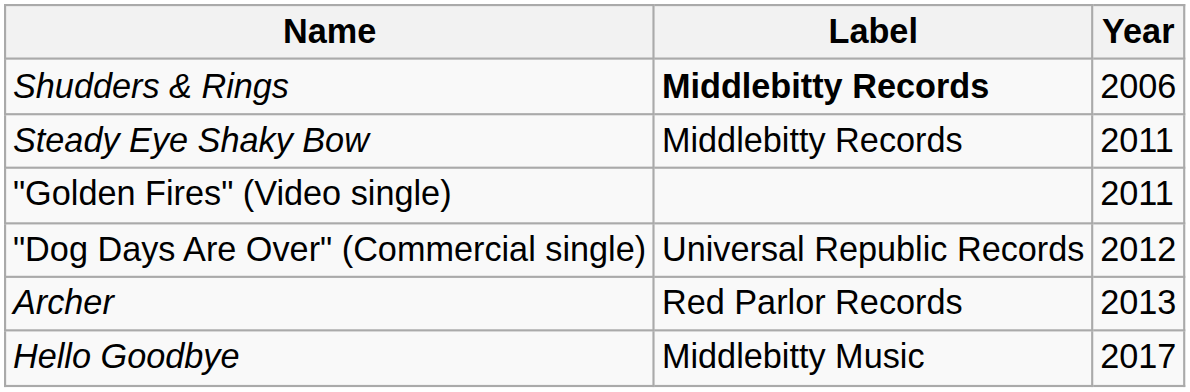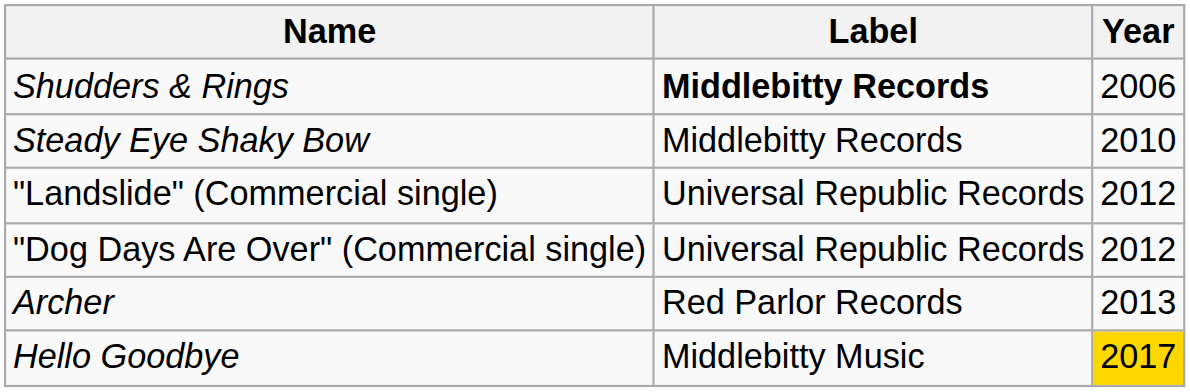Steady Eye Shaky Bow | Year: 2011 -> 2010
- row: "Golden Fires" (Video single) | 2011
+ row: "Landslide" (Commercial single) | Universal Republic Records | 2012
Hello Goodbye | Year: no background -> gold background
